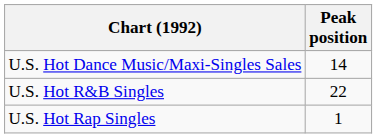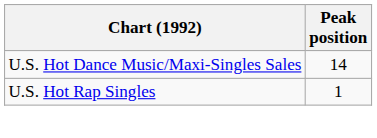- row: U.S. Hot R&B Singles | 22
